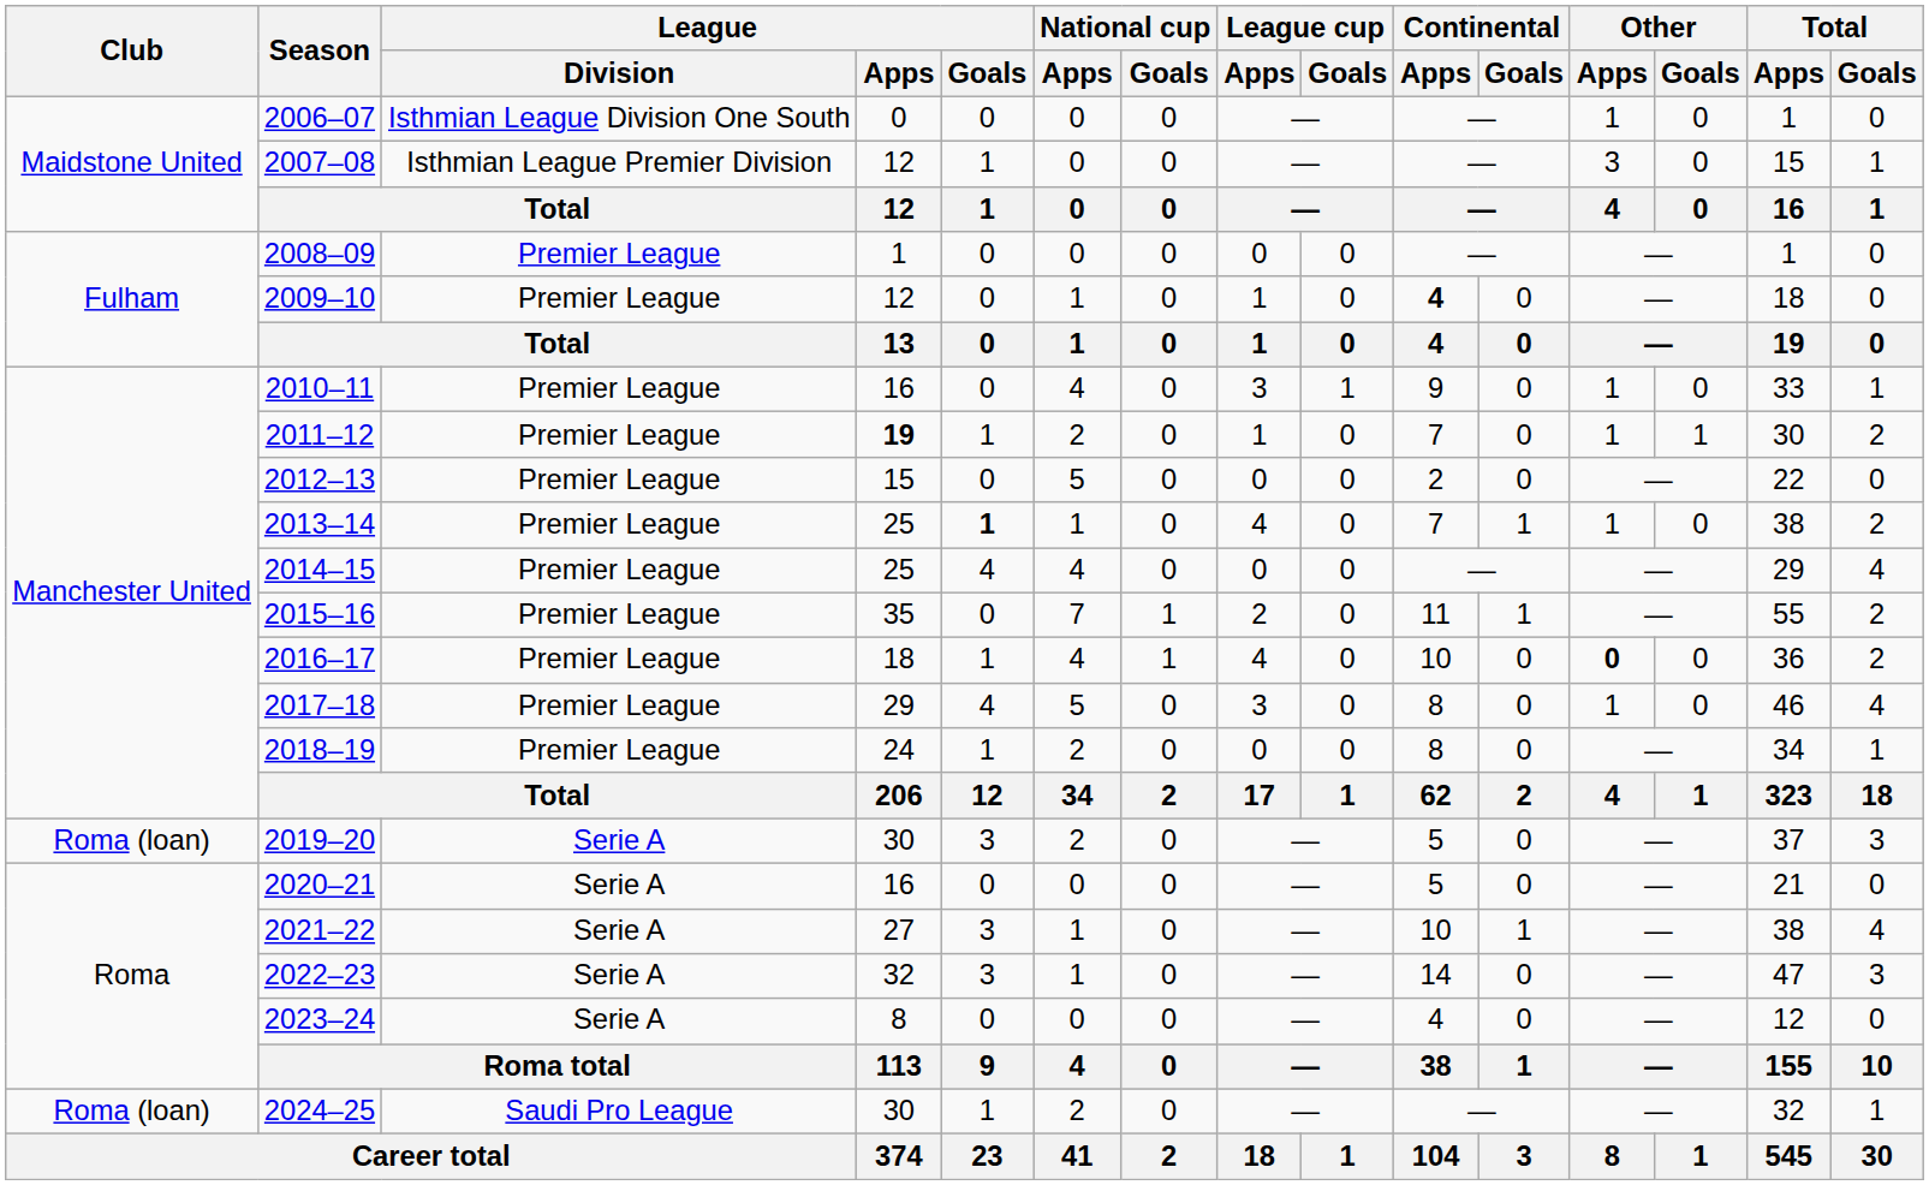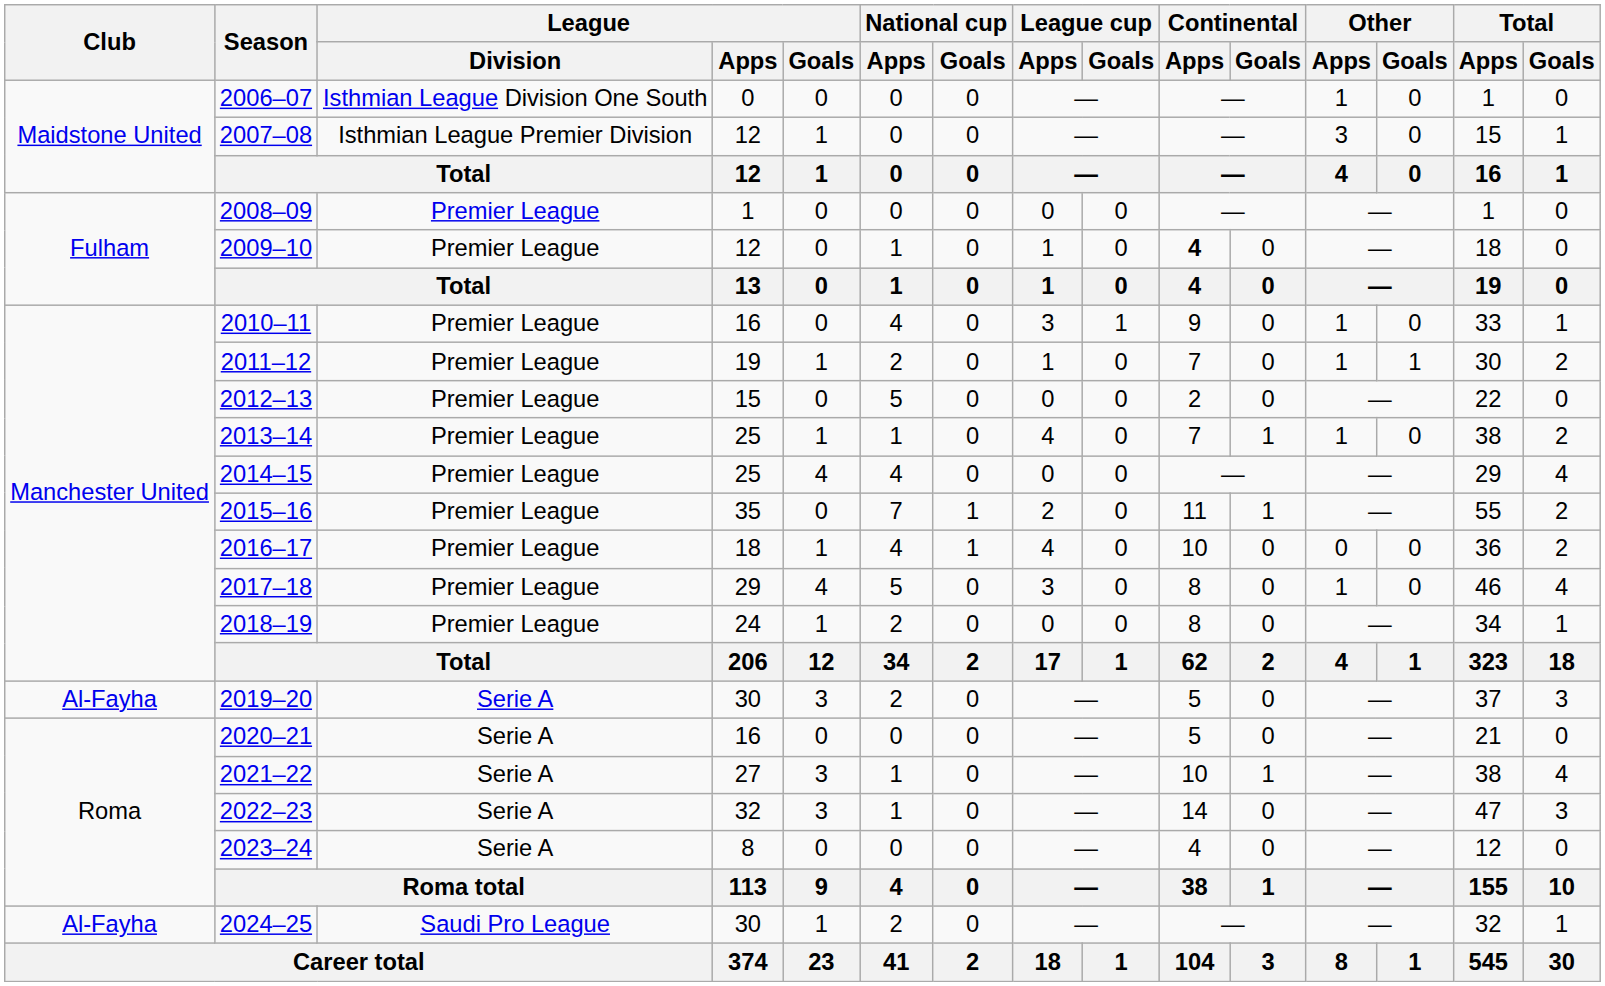2011–12 | League / Apps: bold -> normal
2013–14 | League / Goals: bold -> normal
2016–17 | Other / Apps: bold -> normal
2019–20 | Club: Roma (loan) -> Al-Fayha
2024–25 | Club: Roma (loan) -> Al-Fayha
